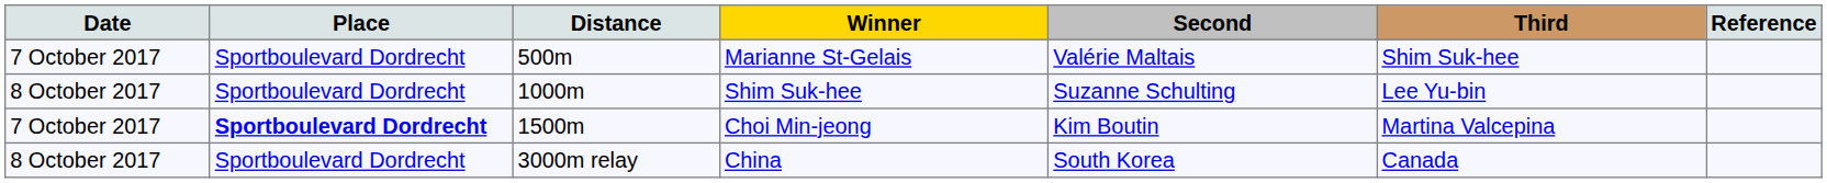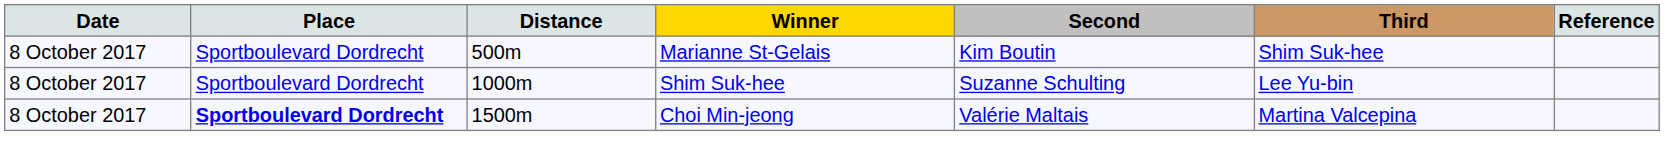Marianne St-Gelais | Date: 7 October 2017 -> 8 October 2017
Marianne St-Gelais | Second: Valérie Maltais -> Kim Boutin
Choi Min-jeong | Date: 7 October 2017 -> 8 October 2017
Choi Min-jeong | Second: Kim Boutin -> Valérie Maltais
- row: 8 October 2017 | Sportboulevard Dordrecht | 3000m relay | China | South Korea | Canada
